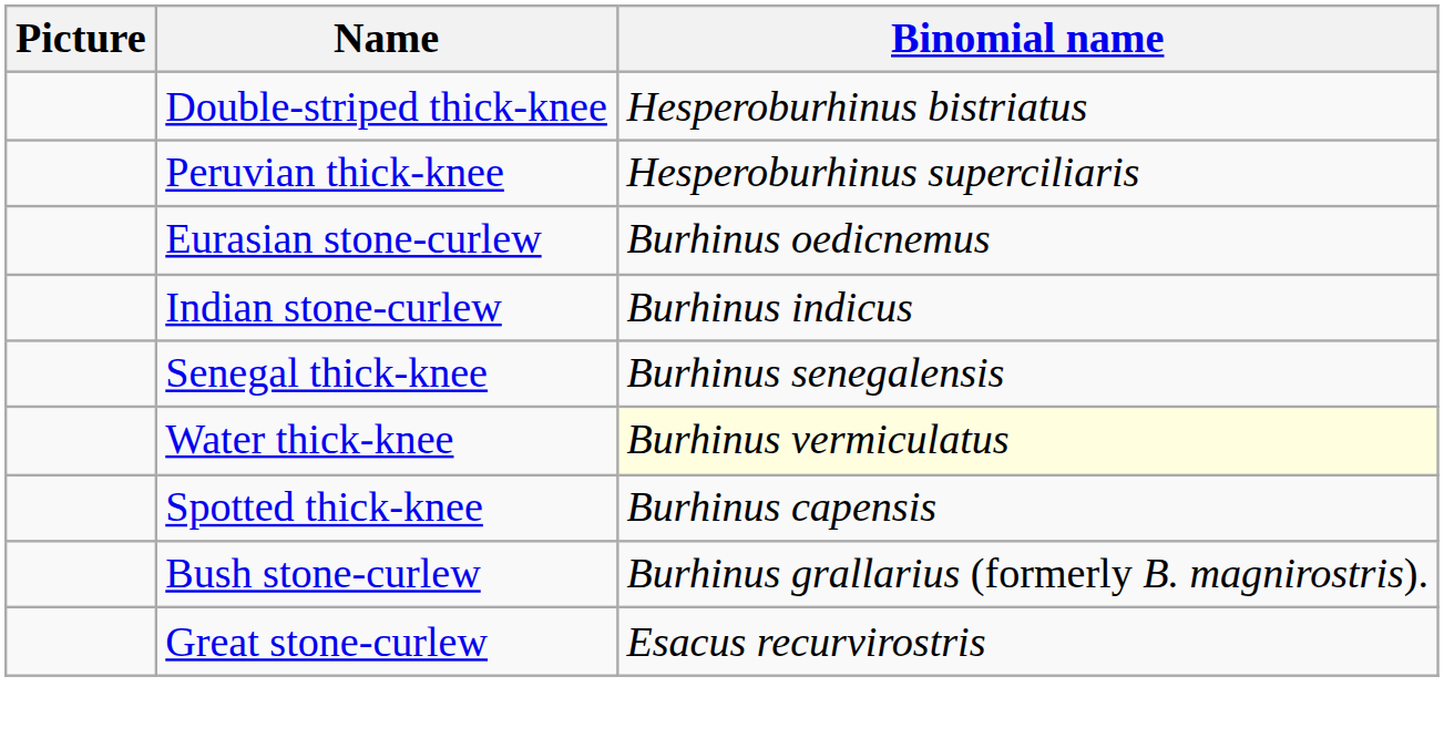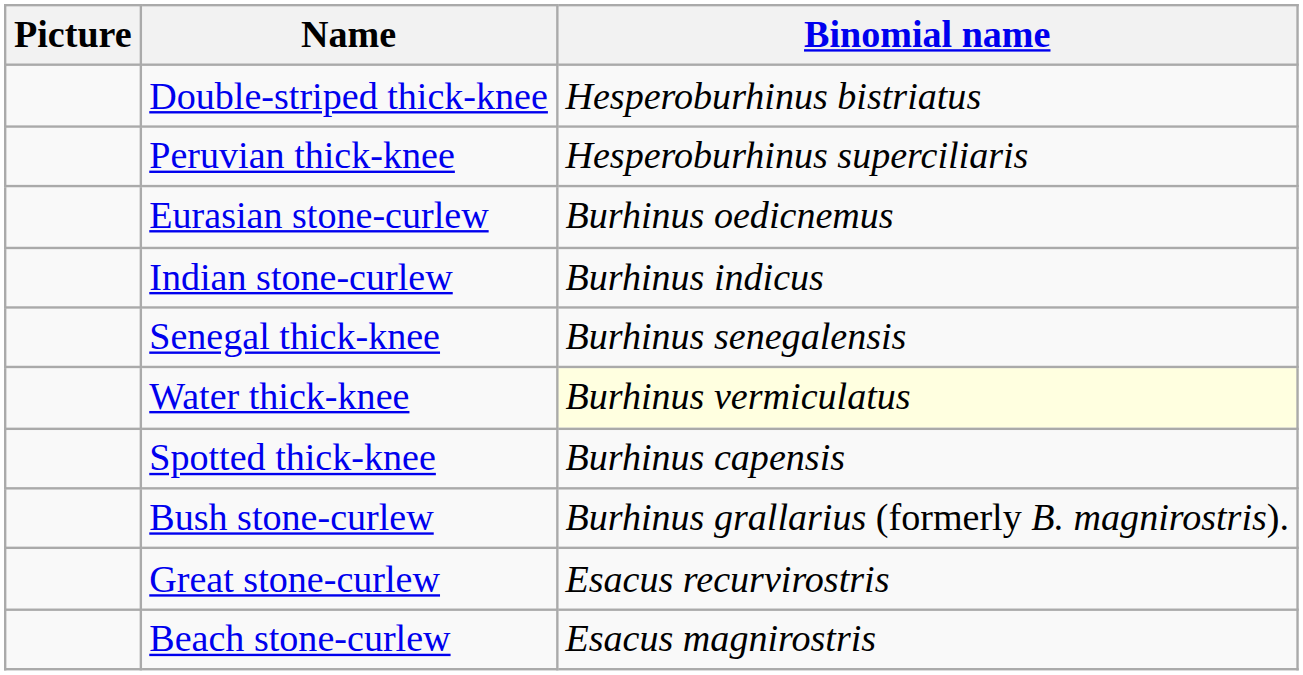+ row: Beach stone-curlew | Esacus magnirostris
